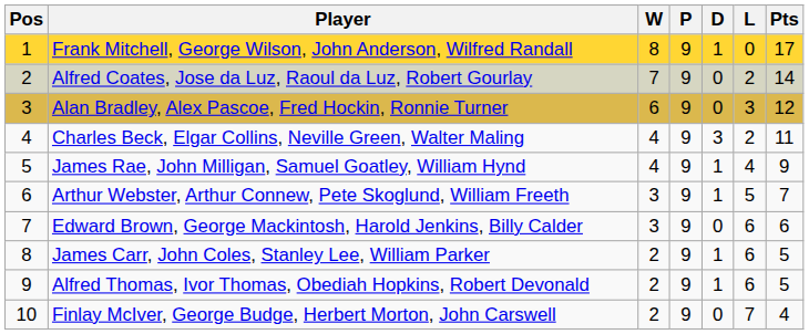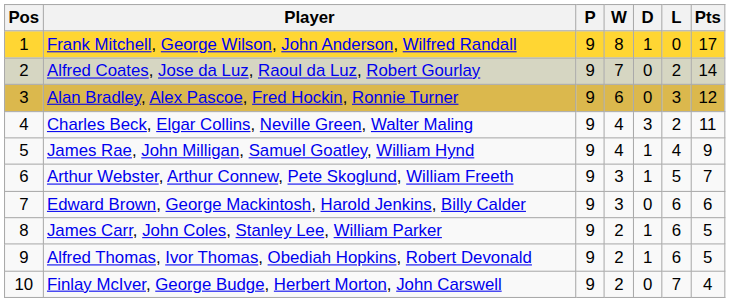columns swapped: P <-> W
